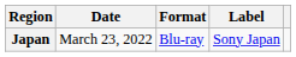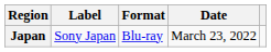columns swapped: Date <-> Label
